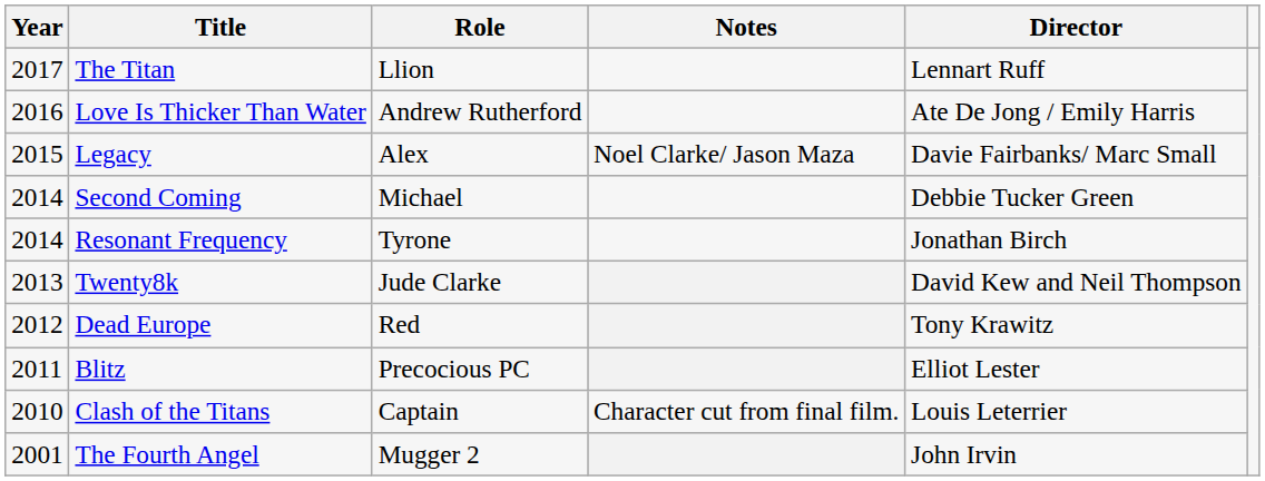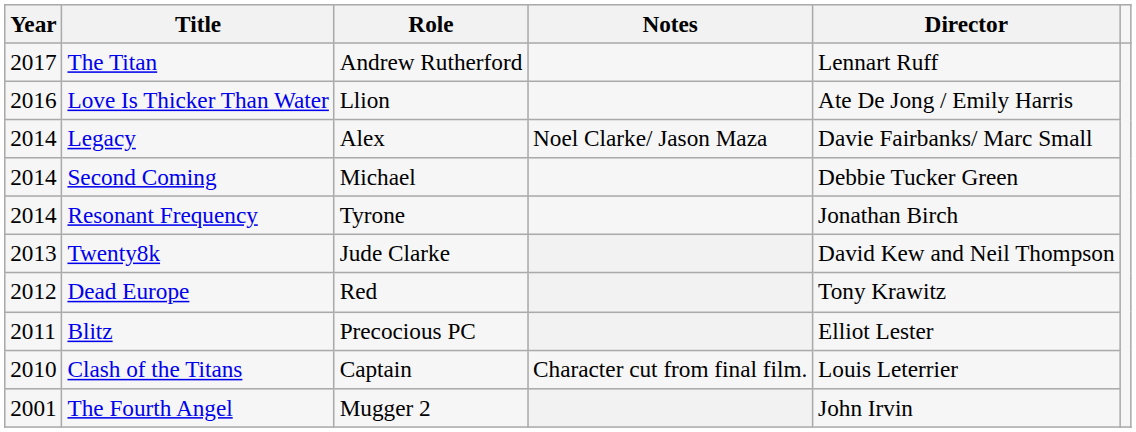The Titan | Role: Llion -> Andrew Rutherford
Love Is Thicker Than Water | Role: Andrew Rutherford -> Llion
Legacy | Year: 2015 -> 2014
